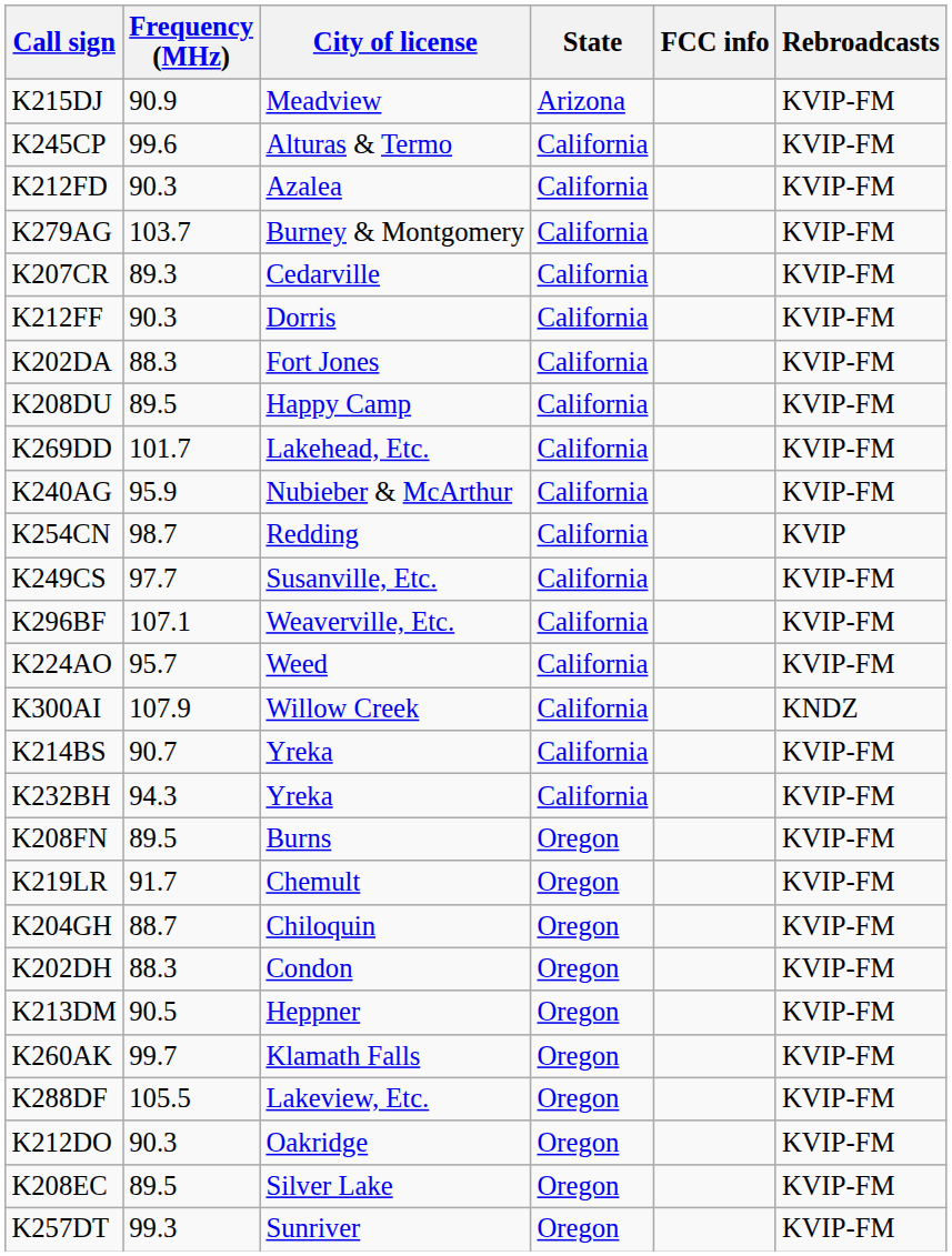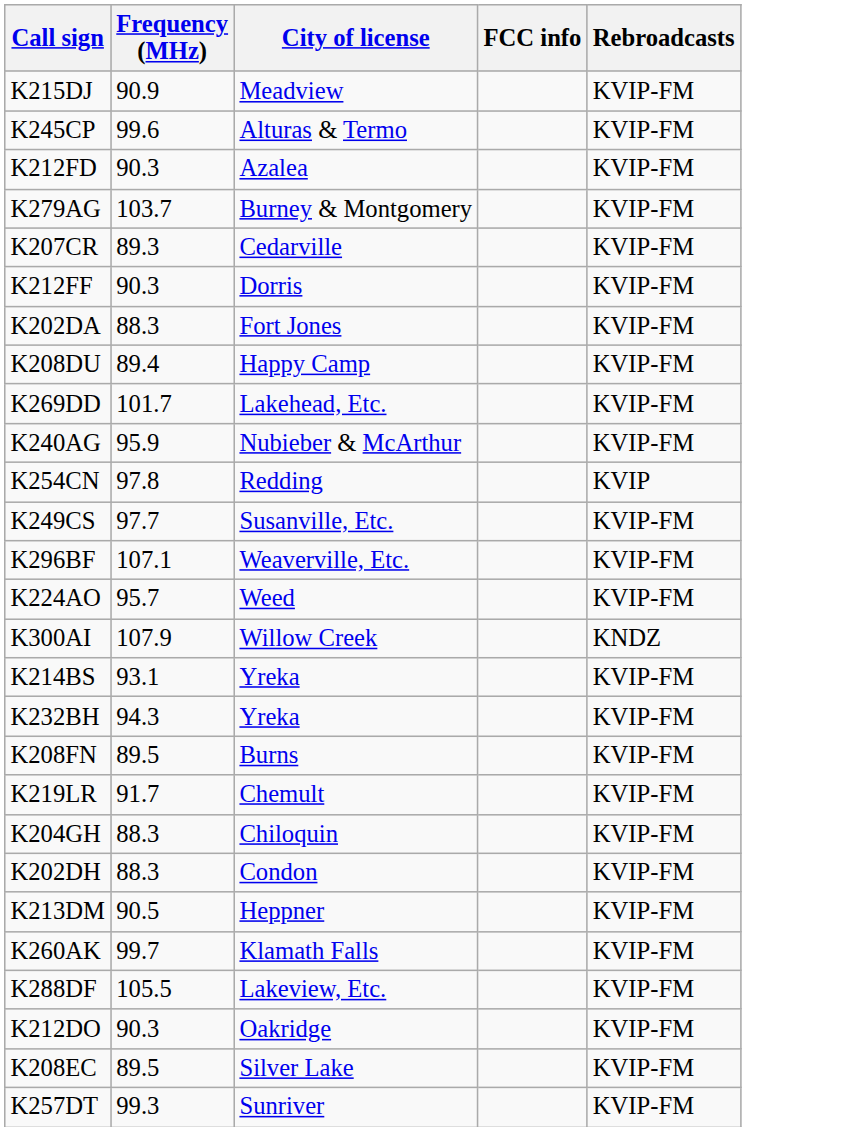- column: State | Arizona | California | California | California | California | California | California | California | California | California | California | California | California | California | California | California | California | Oregon | Oregon | Oregon | Oregon | Oregon | Oregon | Oregon | Oregon | Oregon | Oregon
K208DU | Frequency (MHz): 89.5 -> 89.4
K254CN | Frequency (MHz): 98.7 -> 97.8
K214BS | Frequency (MHz): 90.7 -> 93.1
K204GH | Frequency (MHz): 88.7 -> 88.3
